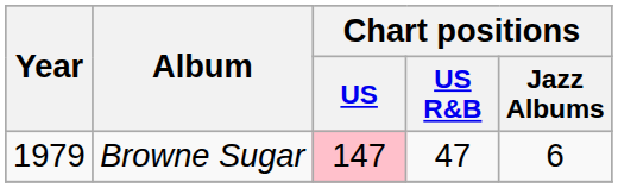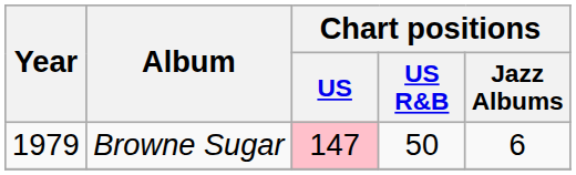Browne Sugar | Chart positions / US R&B: 47 -> 50
